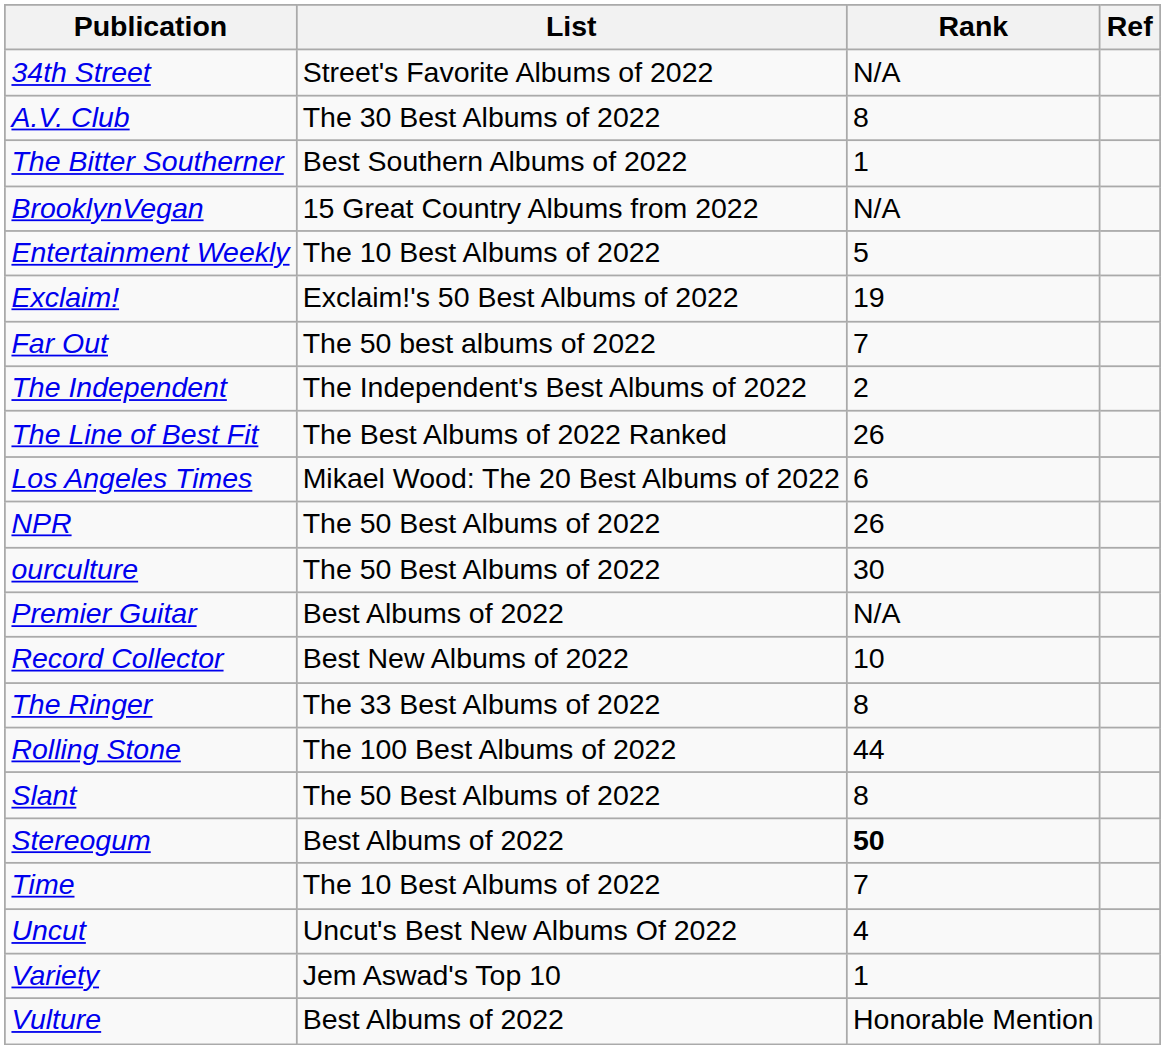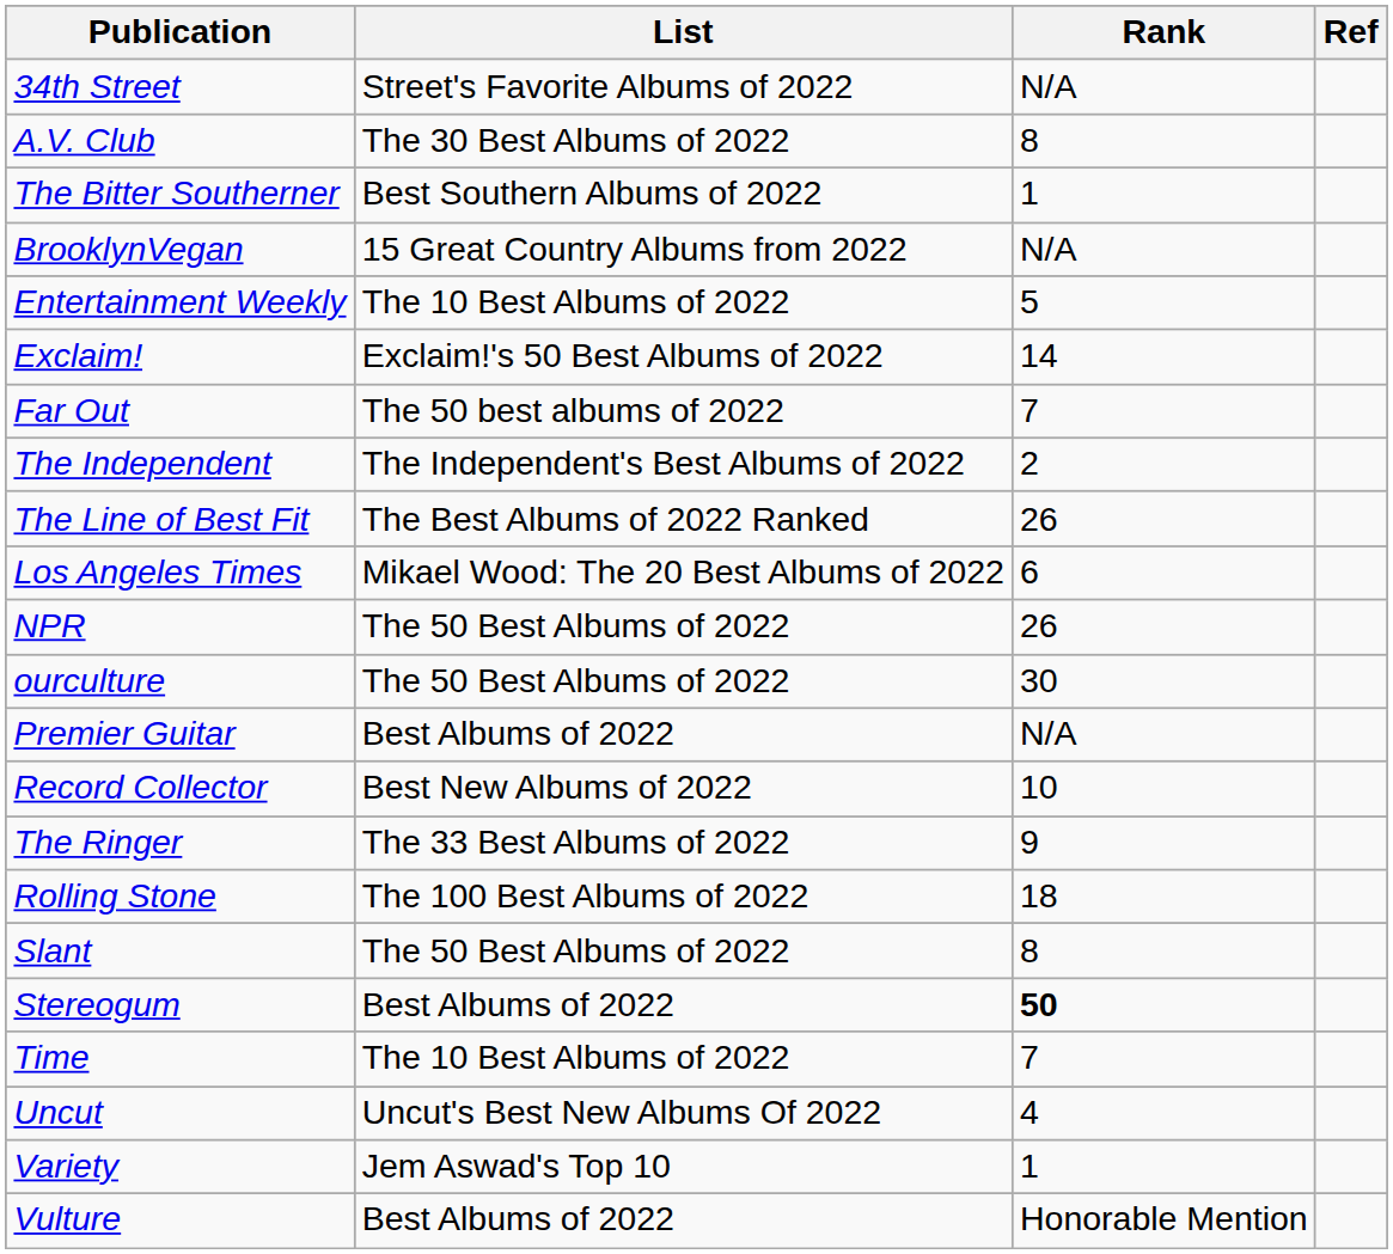Exclaim! | Rank: 19 -> 14
The Ringer | Rank: 8 -> 9
Rolling Stone | Rank: 44 -> 18
